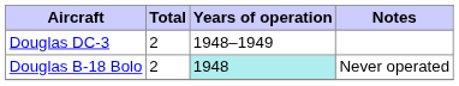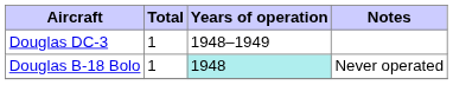Douglas DC-3 | Total: 2 -> 1
Douglas B-18 Bolo | Total: 2 -> 1
